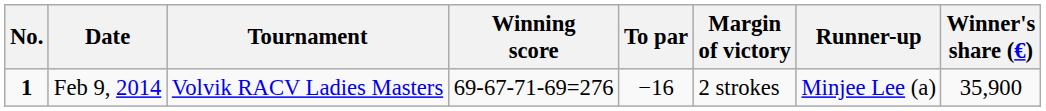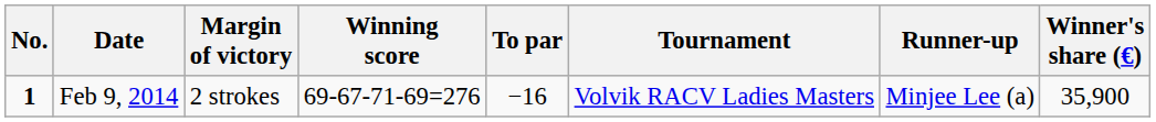columns swapped: Tournament <-> Margin of victory
